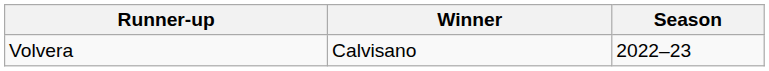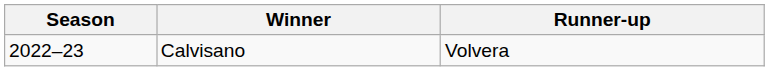columns swapped: Season <-> Runner-up
